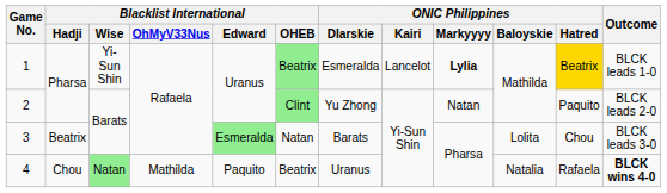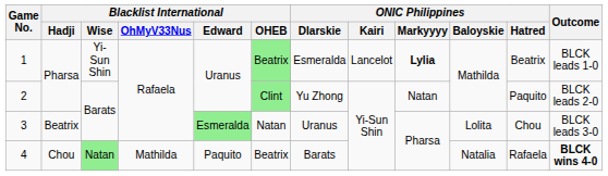1 | ONIC Philippines / Hatred: gold background -> no background
3 | ONIC Philippines / Dlarskie: Barats -> Uranus
4 | ONIC Philippines / Dlarskie: Uranus -> Barats
